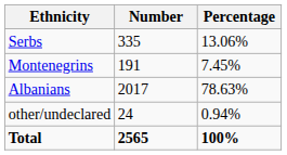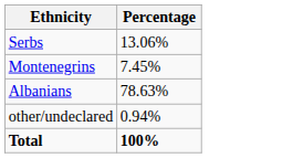- column: Number | 335 | 191 | 2017 | 24 | 2565
